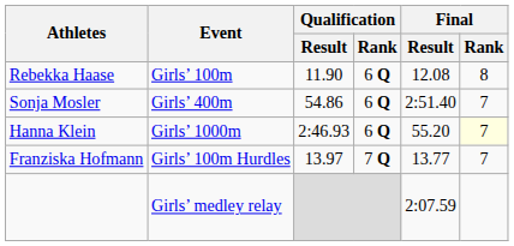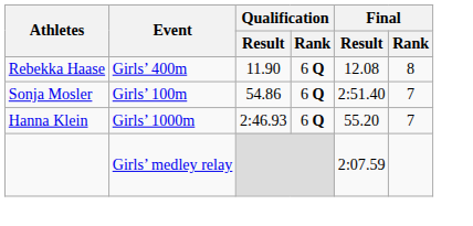Rebekka Haase | Event: Girls’ 100m -> Girls’ 400m
Sonja Mosler | Event: Girls’ 400m -> Girls’ 100m
Hanna Klein | Final / Rank: lightyellow background -> no background
- row: Franziska Hofmann | Girls’ 100m Hurdles | 13.97 | 7 Q | 13.77 | 7
